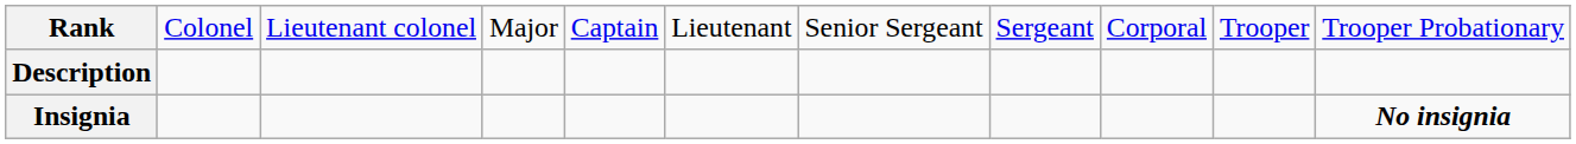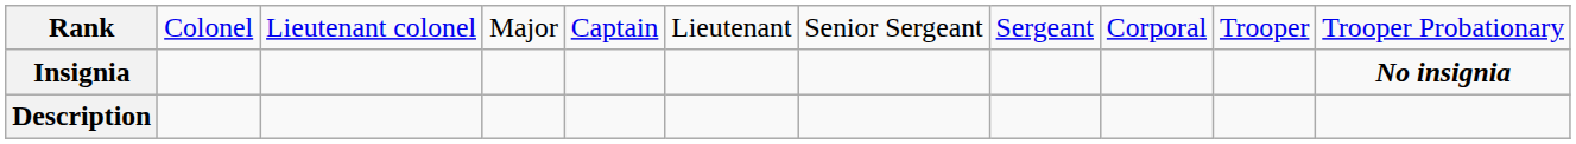rows swapped: Insignia <-> Description
